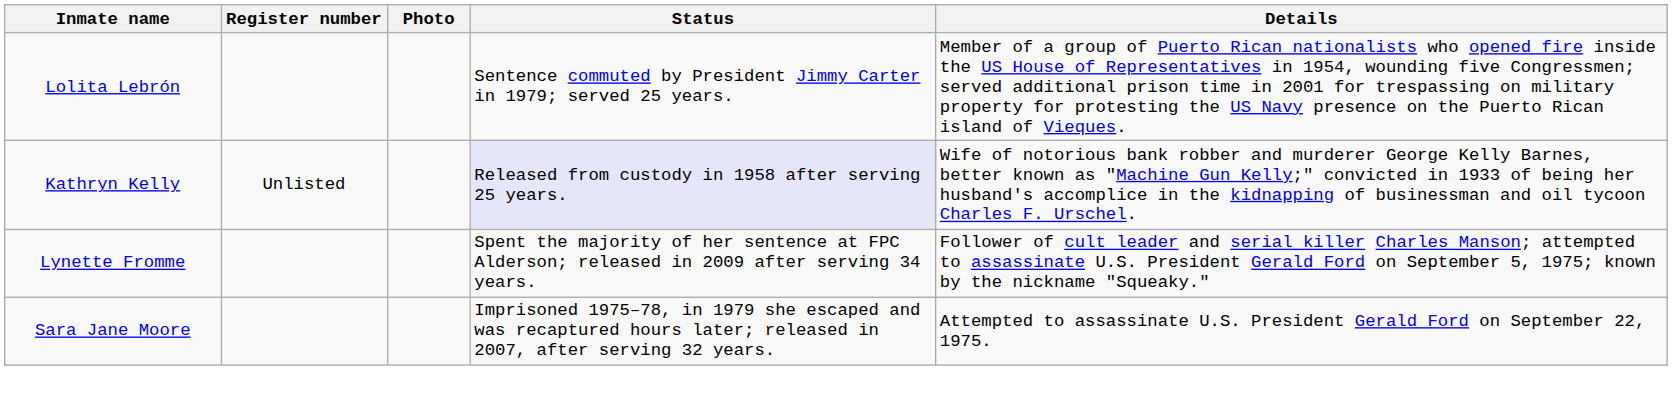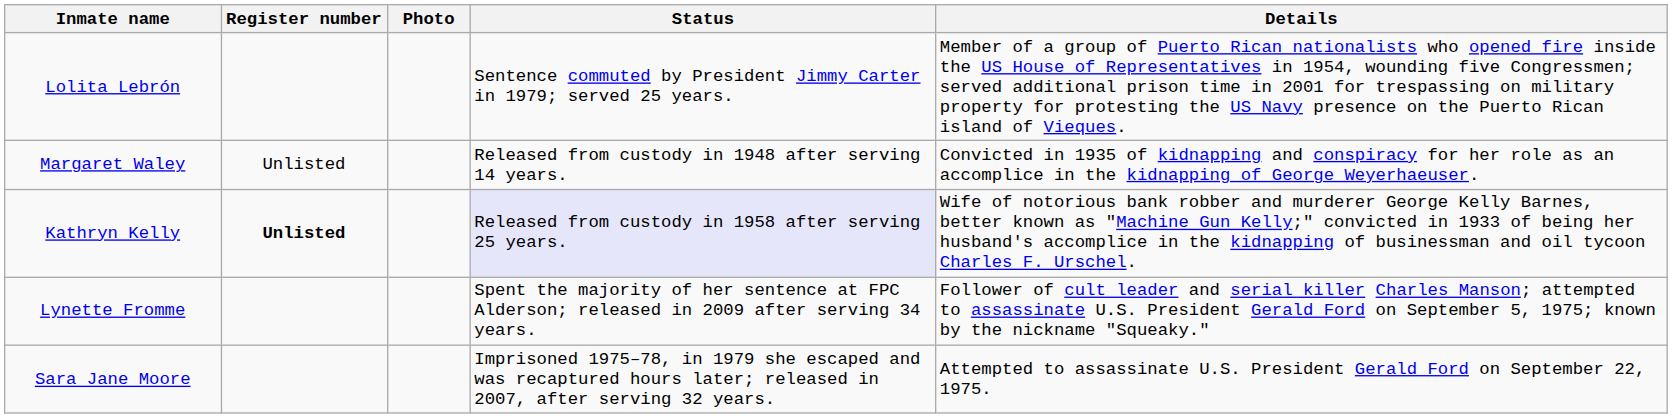+ row: Margaret Waley | Unlisted | Released from custody in 1948 after serving 14 years. | Convicted in 1935 of kidnapping and conspiracy for her role as an accomplice in the kidnapping of George Weyerhaeuser.
Kathryn Kelly | Register number: normal -> bold
